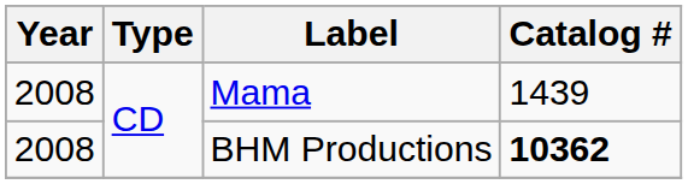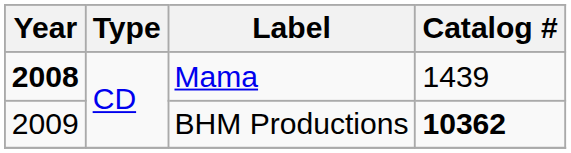Mama | Year: normal -> bold
BHM Productions | Year: 2008 -> 2009
